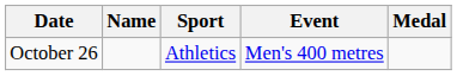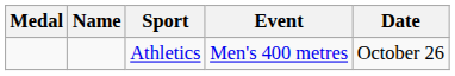columns swapped: Medal <-> Date
